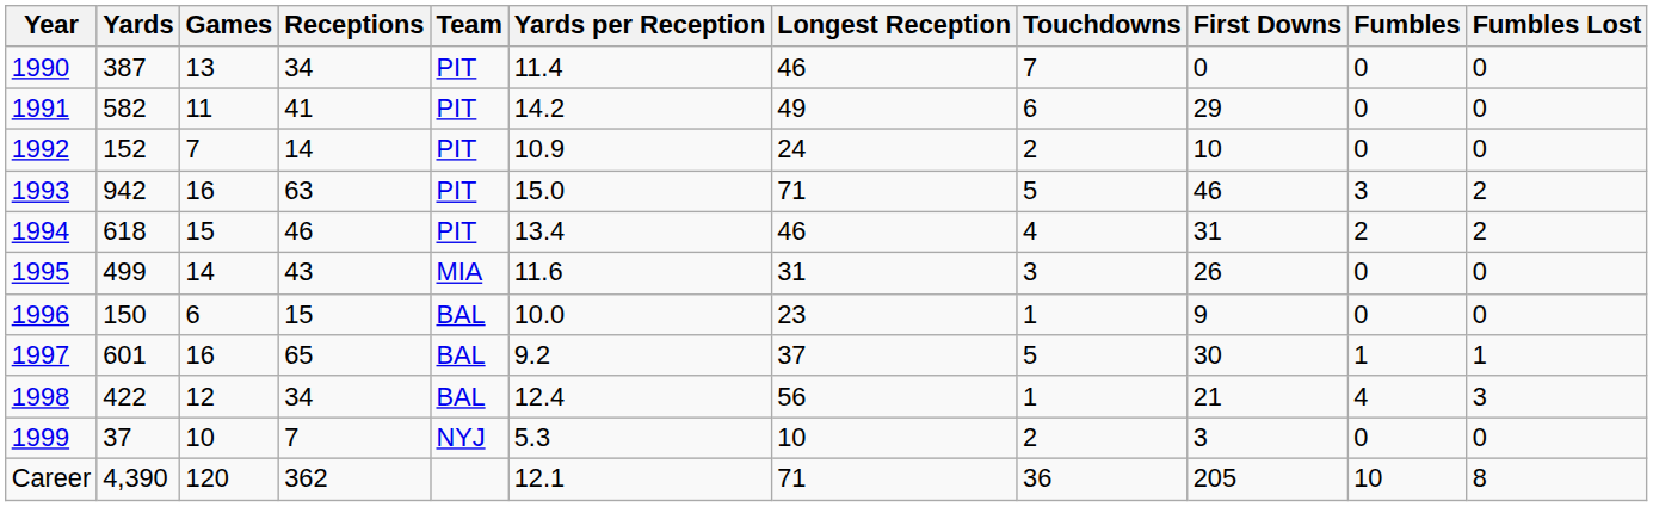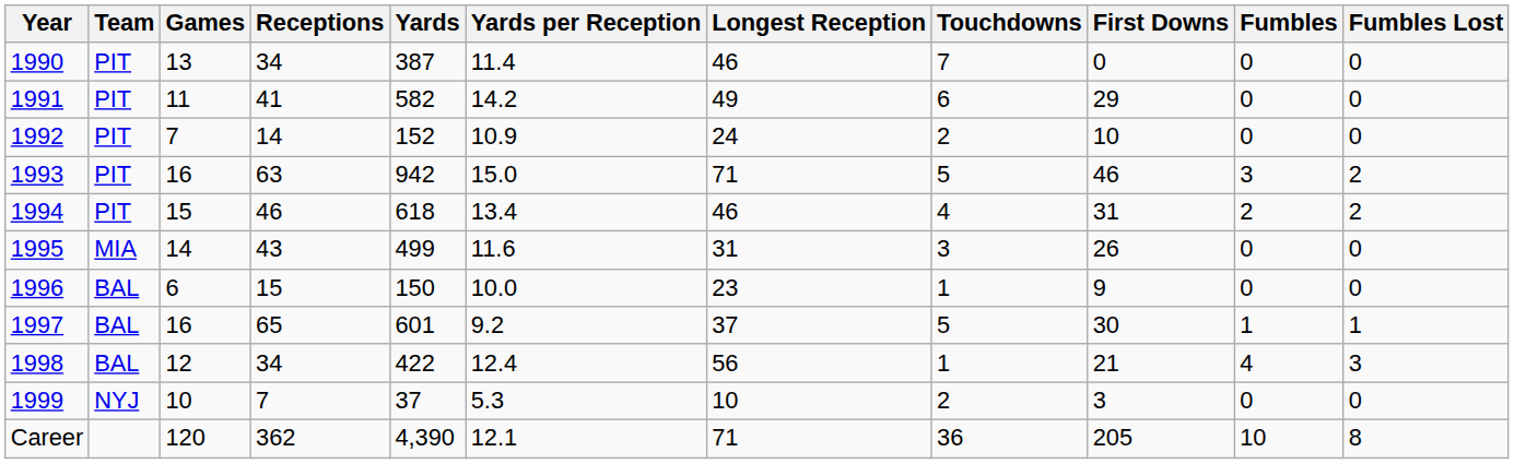columns swapped: Team <-> Yards
